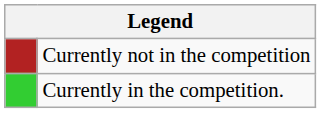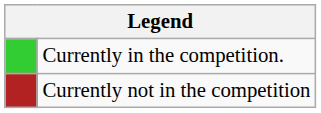rows swapped: Currently in the competition. <-> Currently not in the competition
